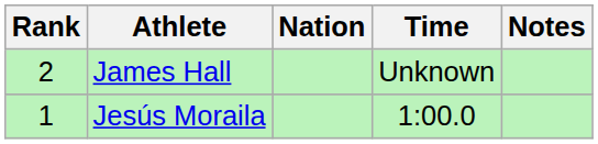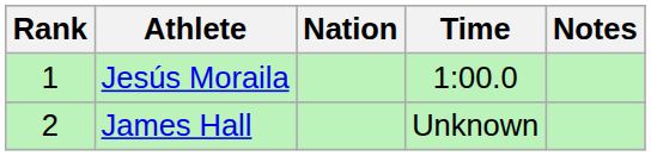rows swapped: Jesús Moraila <-> James Hall
